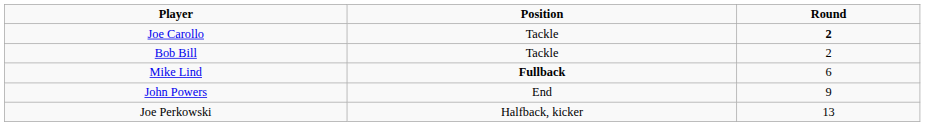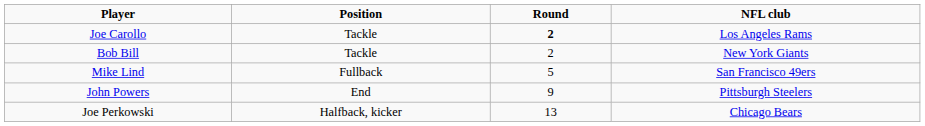+ column: NFL club | Los Angeles Rams | New York Giants | San Francisco 49ers | Pittsburgh Steelers | Chicago Bears
Mike Lind | Position: bold -> normal
Mike Lind | Round: 6 -> 5
